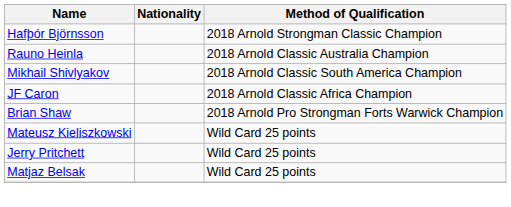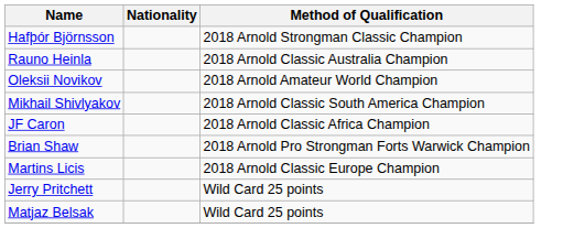+ row: Oleksii Novikov | 2018 Arnold Amateur World Champion
+ row: Martins Licis | 2018 Arnold Classic Europe Champion
- row: Mateusz Kieliszkowski | Wild Card 25 points
